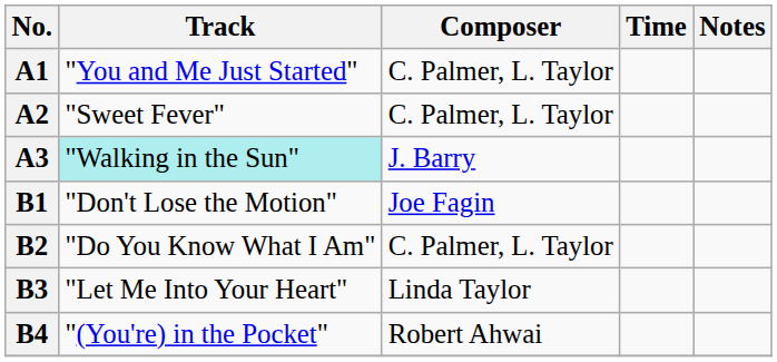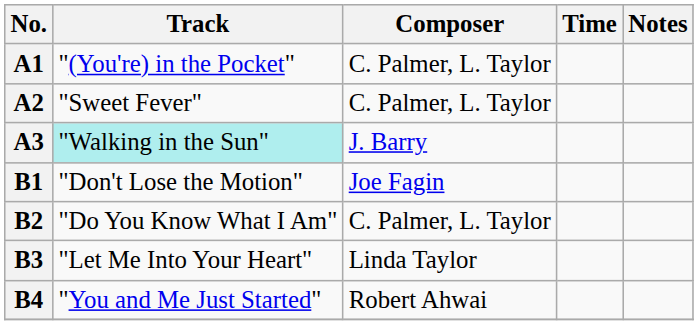A1 | Track: "You and Me Just Started" -> "(You're) in the Pocket"
B4 | Track: "(You're) in the Pocket" -> "You and Me Just Started"
